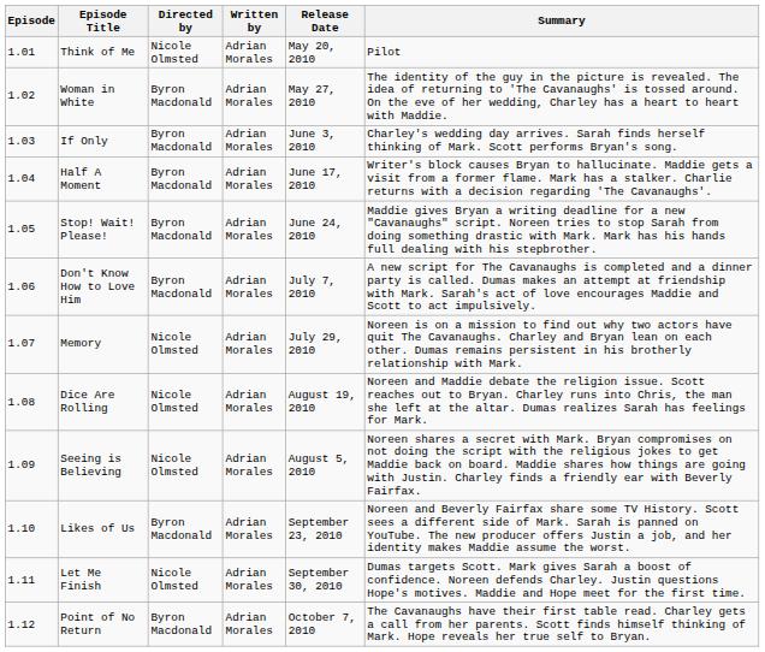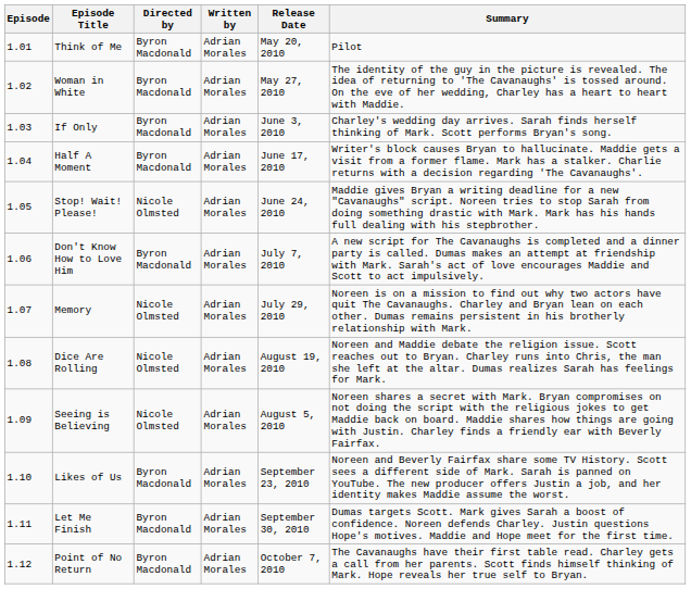Think of Me | Directed by: Nicole Olmsted -> Byron Macdonald
Stop! Wait! Please! | Directed by: Byron Macdonald -> Nicole Olmsted
Let Me Finish | Directed by: Nicole Olmsted -> Byron Macdonald
